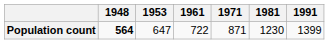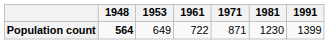Population count | 1953: 647 -> 649
